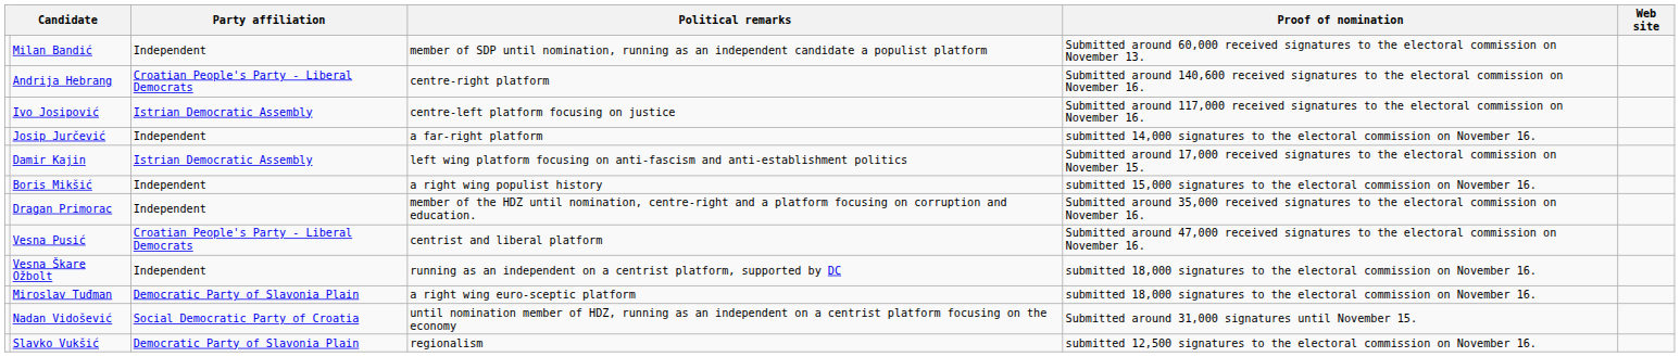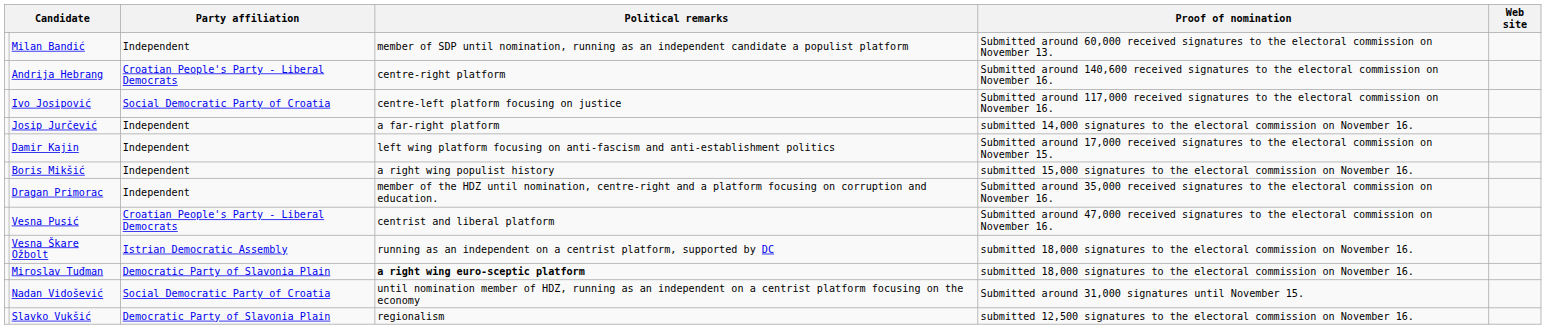Ivo Josipović | Party affiliation: Istrian Democratic Assembly -> Social Democratic Party of Croatia
Damir Kajin | Party affiliation: Istrian Democratic Assembly -> Independent
Vesna Škare Ožbolt | Party affiliation: Independent -> Istrian Democratic Assembly
Miroslav Tuđman | Political remarks: normal -> bold
